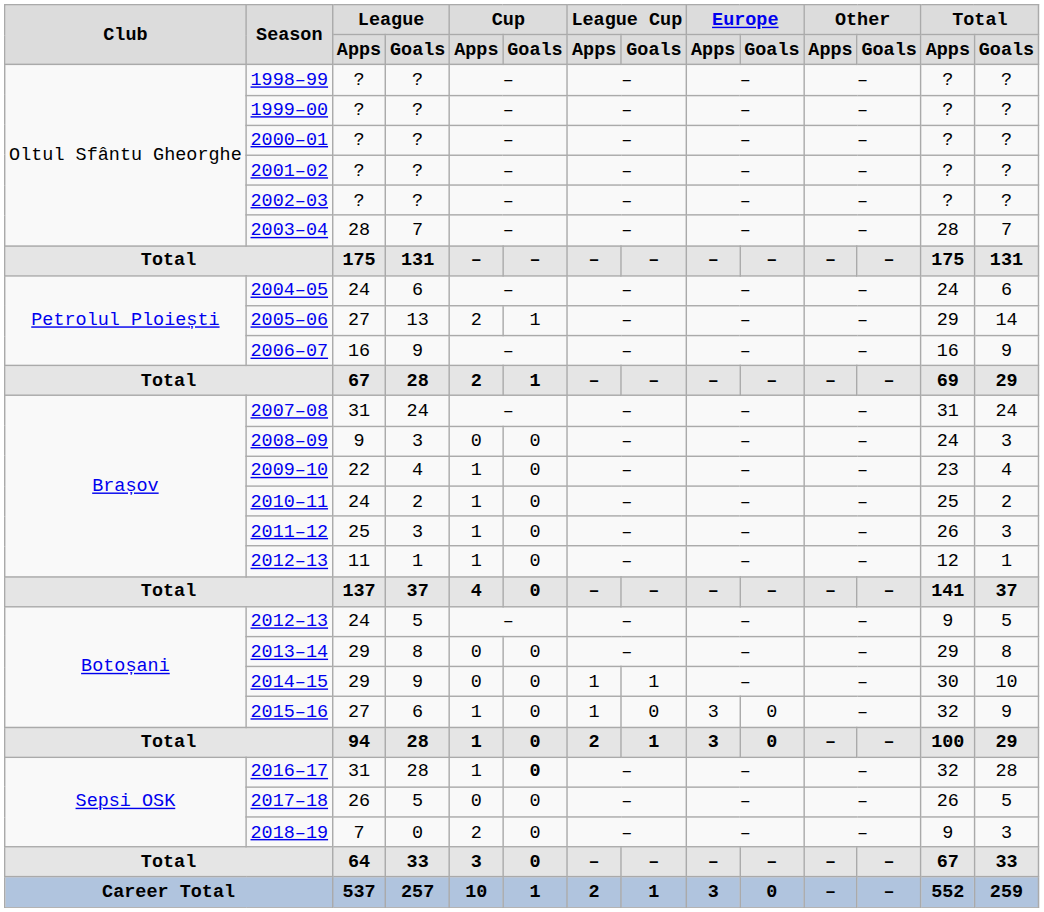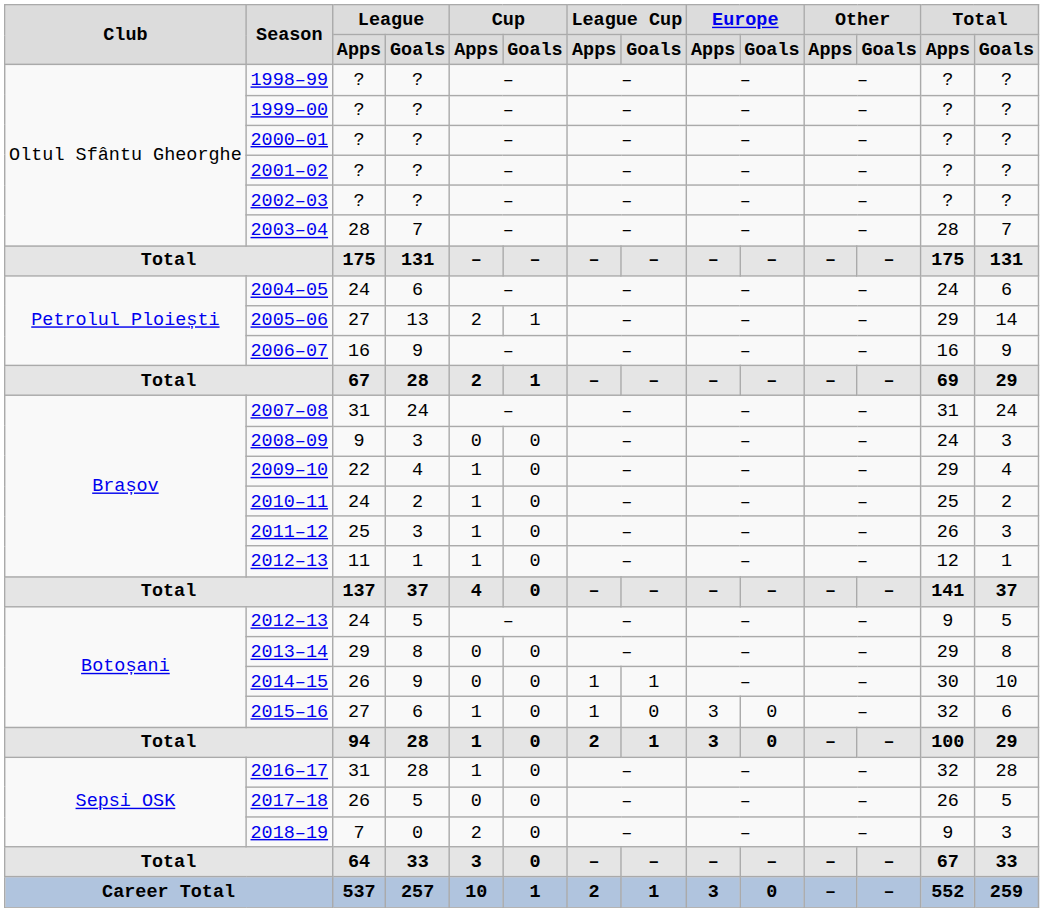2009–10 | Total / Apps: 23 -> 29
2014–15 | League / Apps: 29 -> 26
2015–16 | Total / Goals: 9 -> 6
2016–17 | Cup / Goals: bold -> normal
